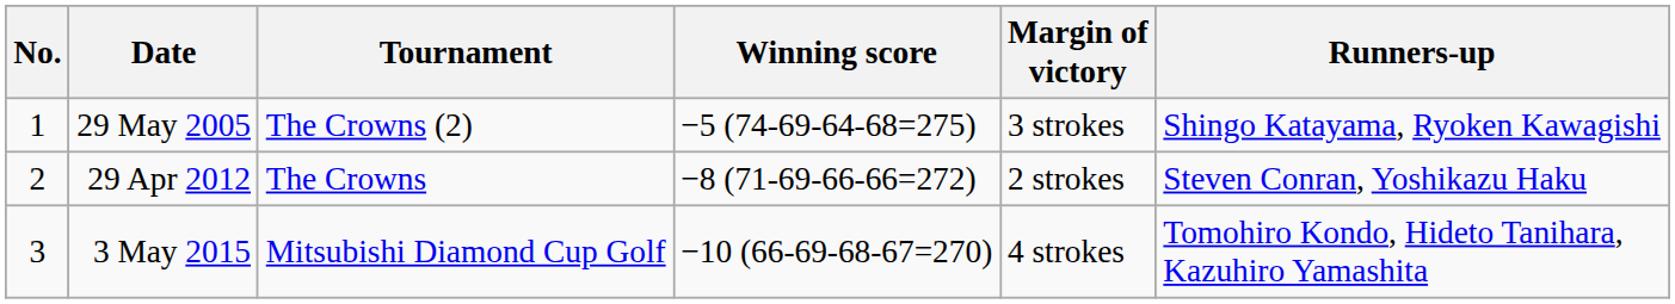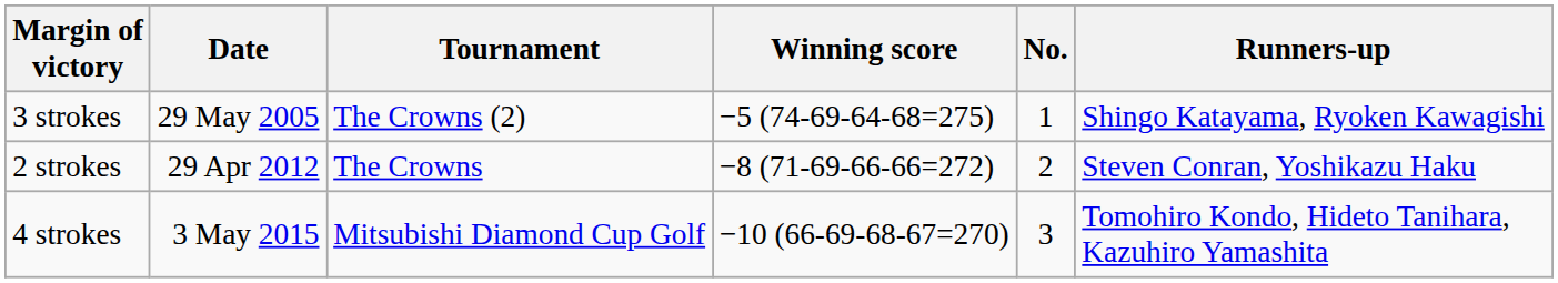columns swapped: No. <-> Margin of victory
